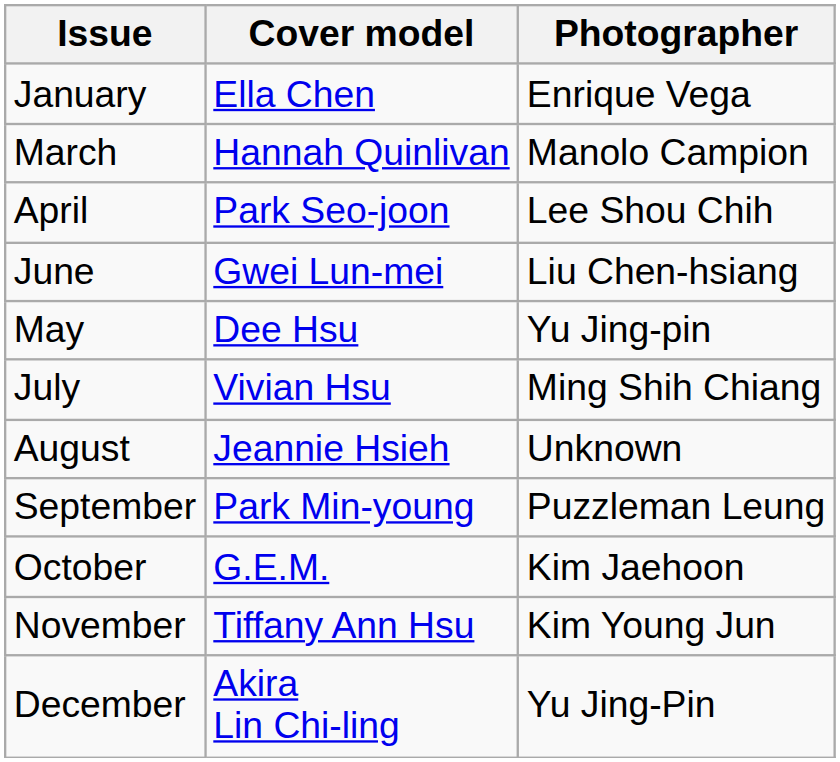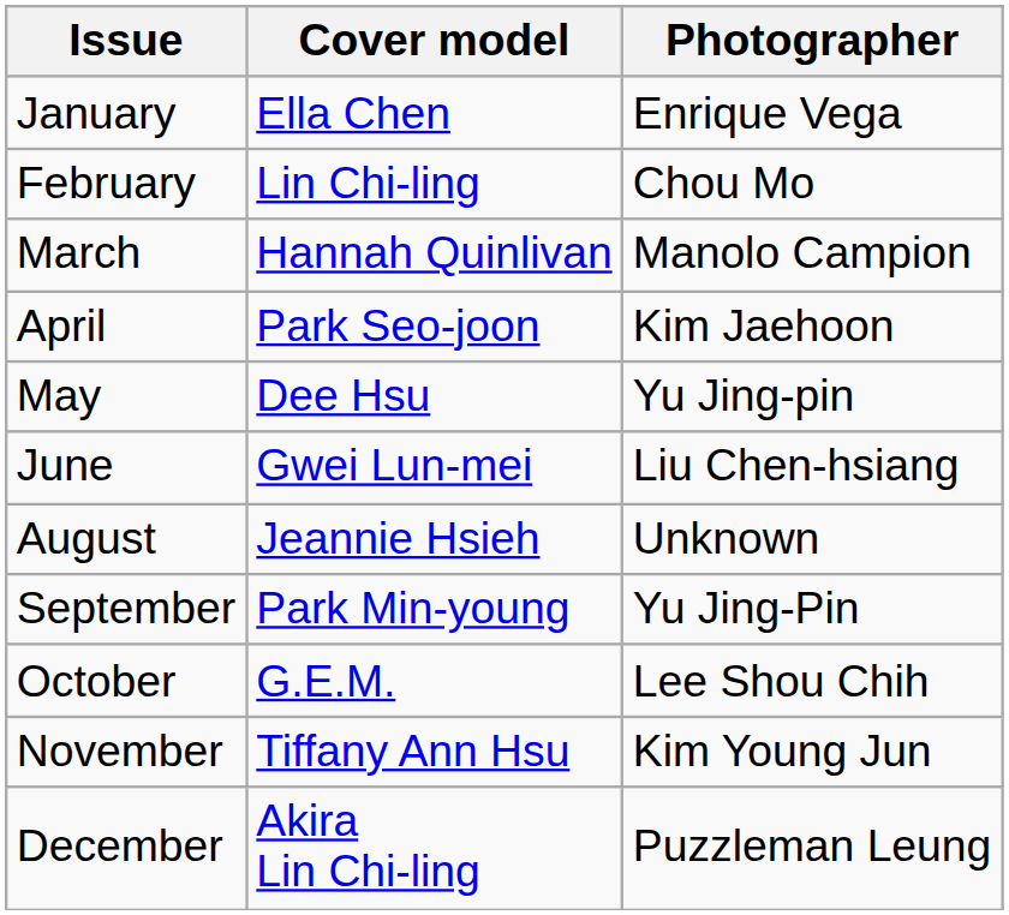+ row: February | Lin Chi-ling | Chou Mo
April | Photographer: Lee Shou Chih -> Kim Jaehoon
rows swapped: May <-> June
- row: July | Vivian Hsu | Ming Shih Chiang
September | Photographer: Puzzleman Leung -> Yu Jing-Pin
October | Photographer: Kim Jaehoon -> Lee Shou Chih
December | Photographer: Yu Jing-Pin -> Puzzleman Leung
